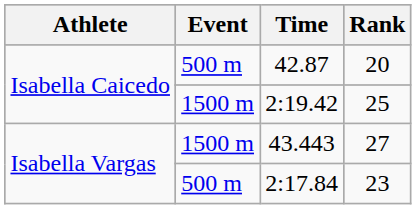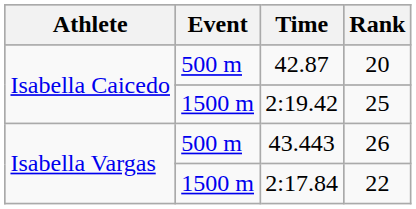43.443 | Event: 1500 m -> 500 m
43.443 | Rank: 27 -> 26
2:17.84 | Event: 500 m -> 1500 m
2:17.84 | Rank: 23 -> 22
